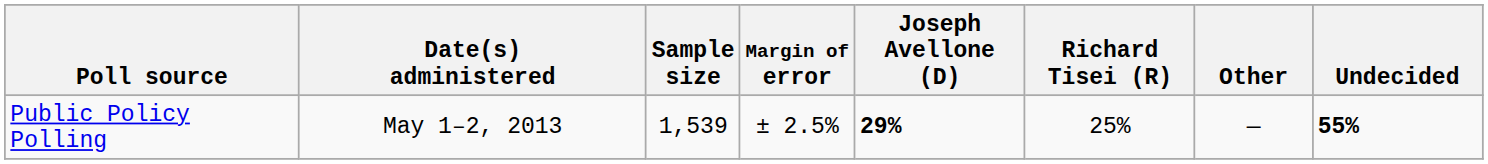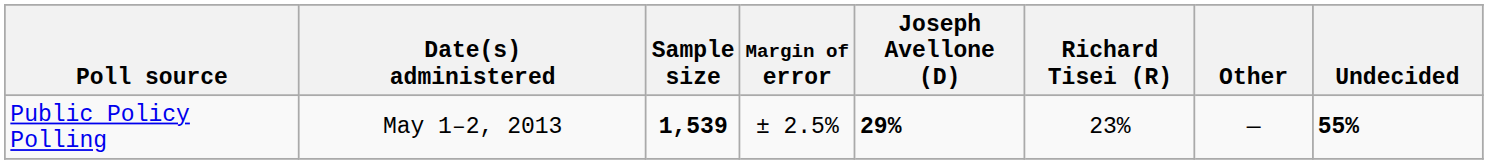Public Policy Polling | Sample size: normal -> bold
Public Policy Polling | Richard Tisei (R): 25% -> 23%
